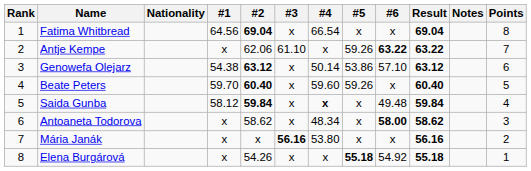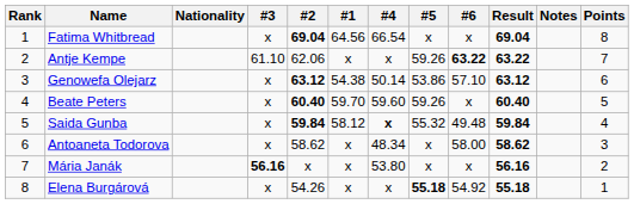columns swapped: #1 <-> #3
Saida Gunba | #5: x -> 55.32
Antoaneta Todorova | #6: bold -> normal
